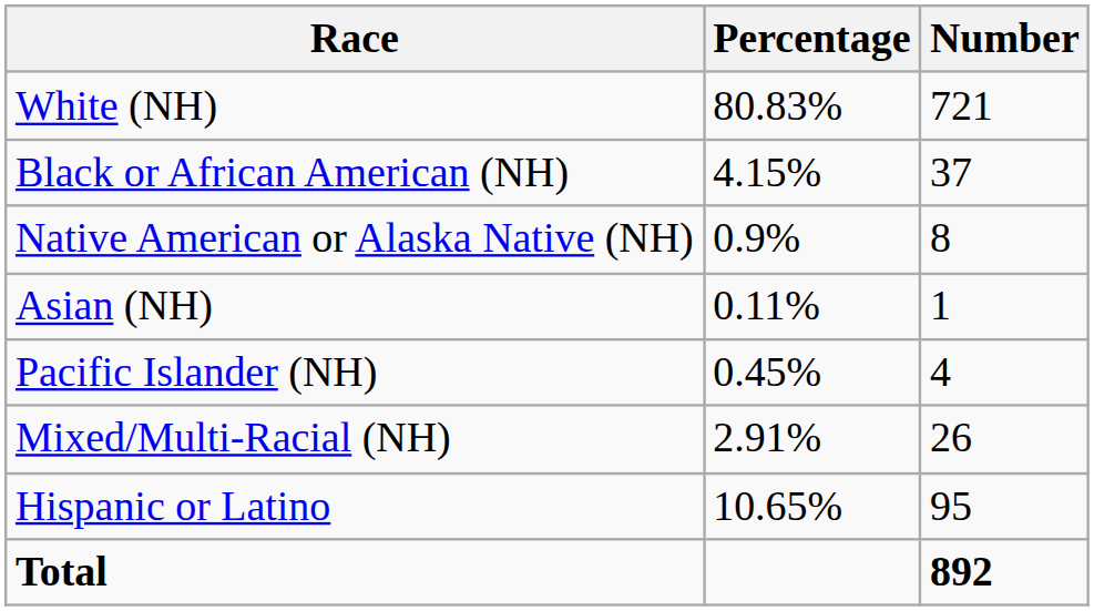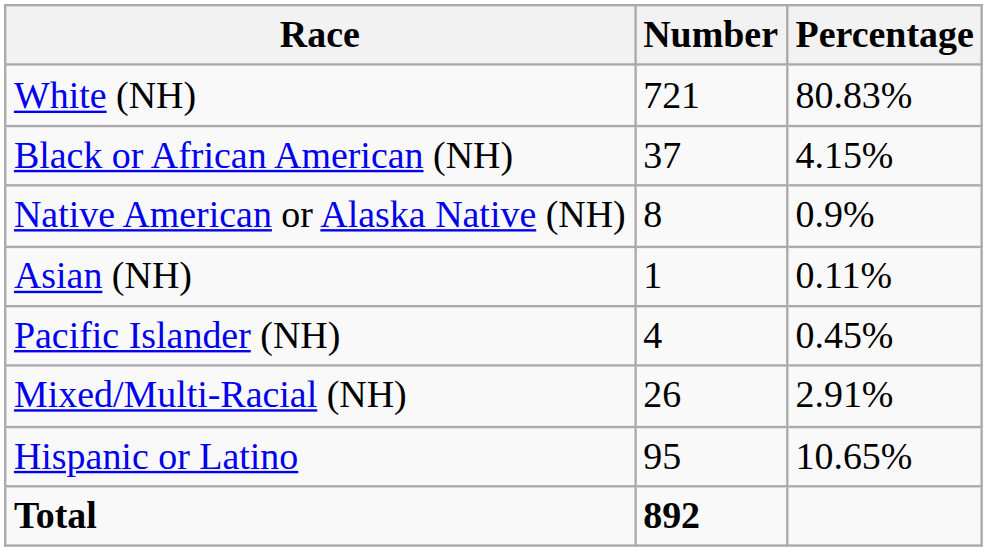columns swapped: Number <-> Percentage
